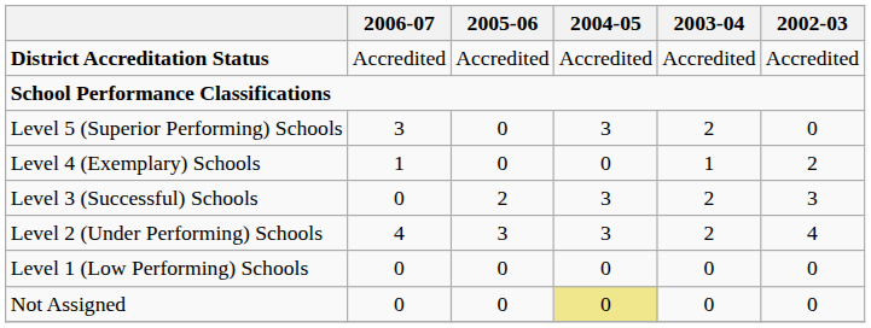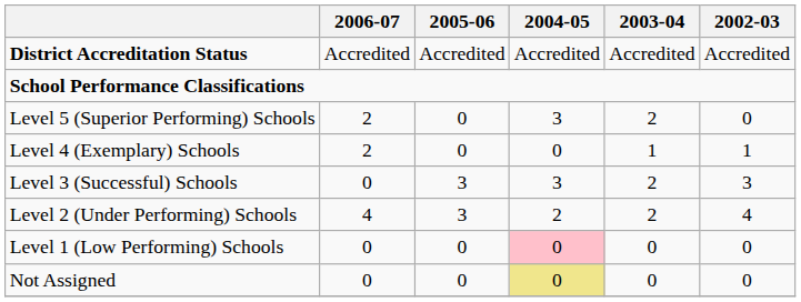Level 5 (Superior Performing) Schools | 2006-07: 3 -> 2
Level 4 (Exemplary) Schools | 2006-07: 1 -> 2
Level 4 (Exemplary) Schools | 2002-03: 2 -> 1
Level 3 (Successful) Schools | 2005-06: 2 -> 3
Level 2 (Under Performing) Schools | 2004-05: 3 -> 2
Level 1 (Low Performing) Schools | 2004-05: no background -> pink background
